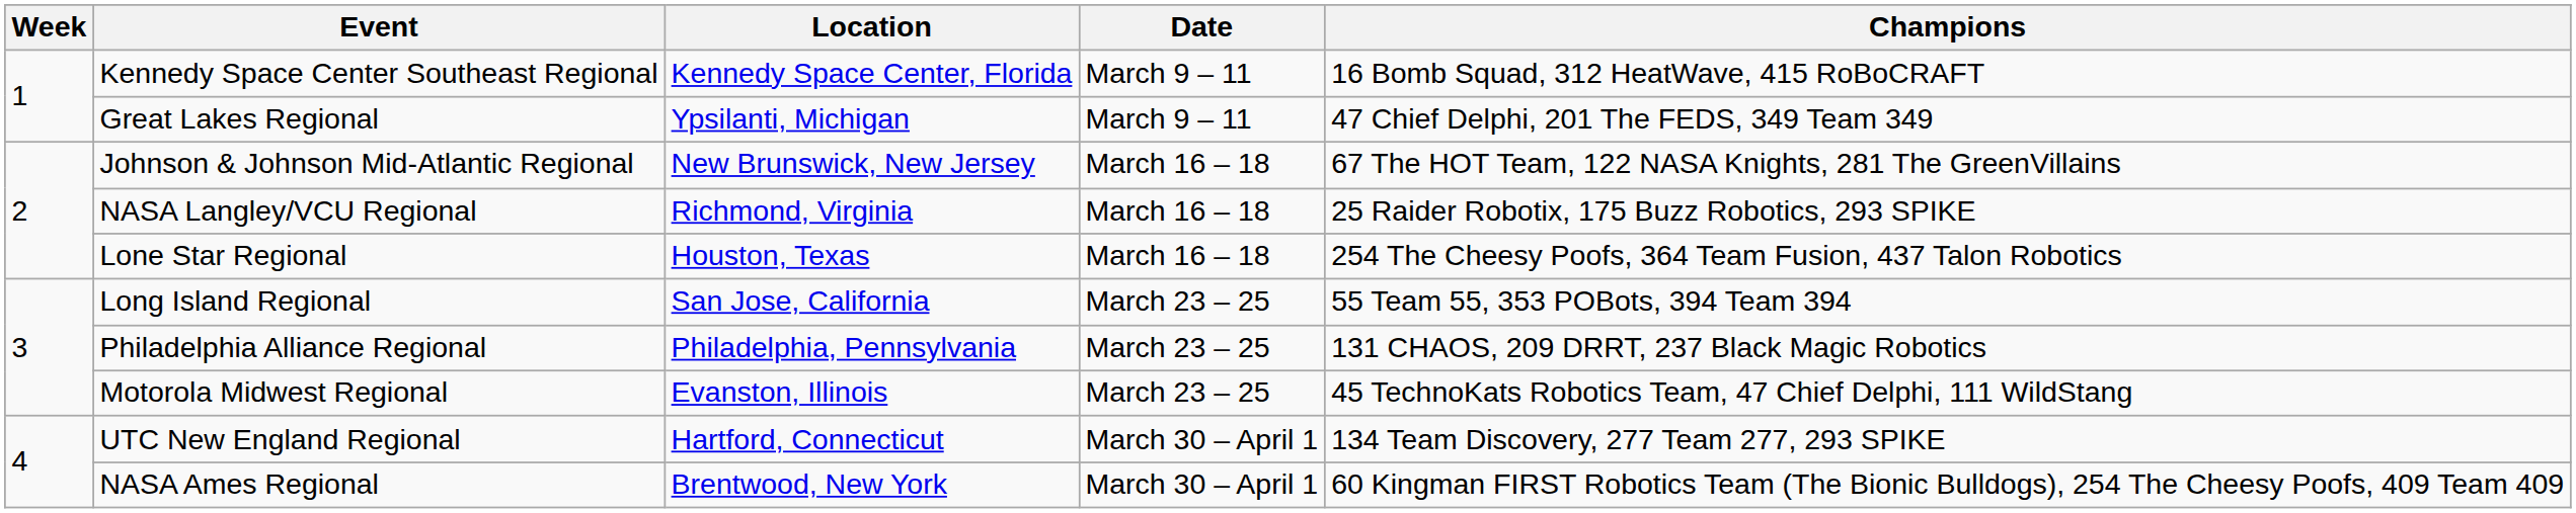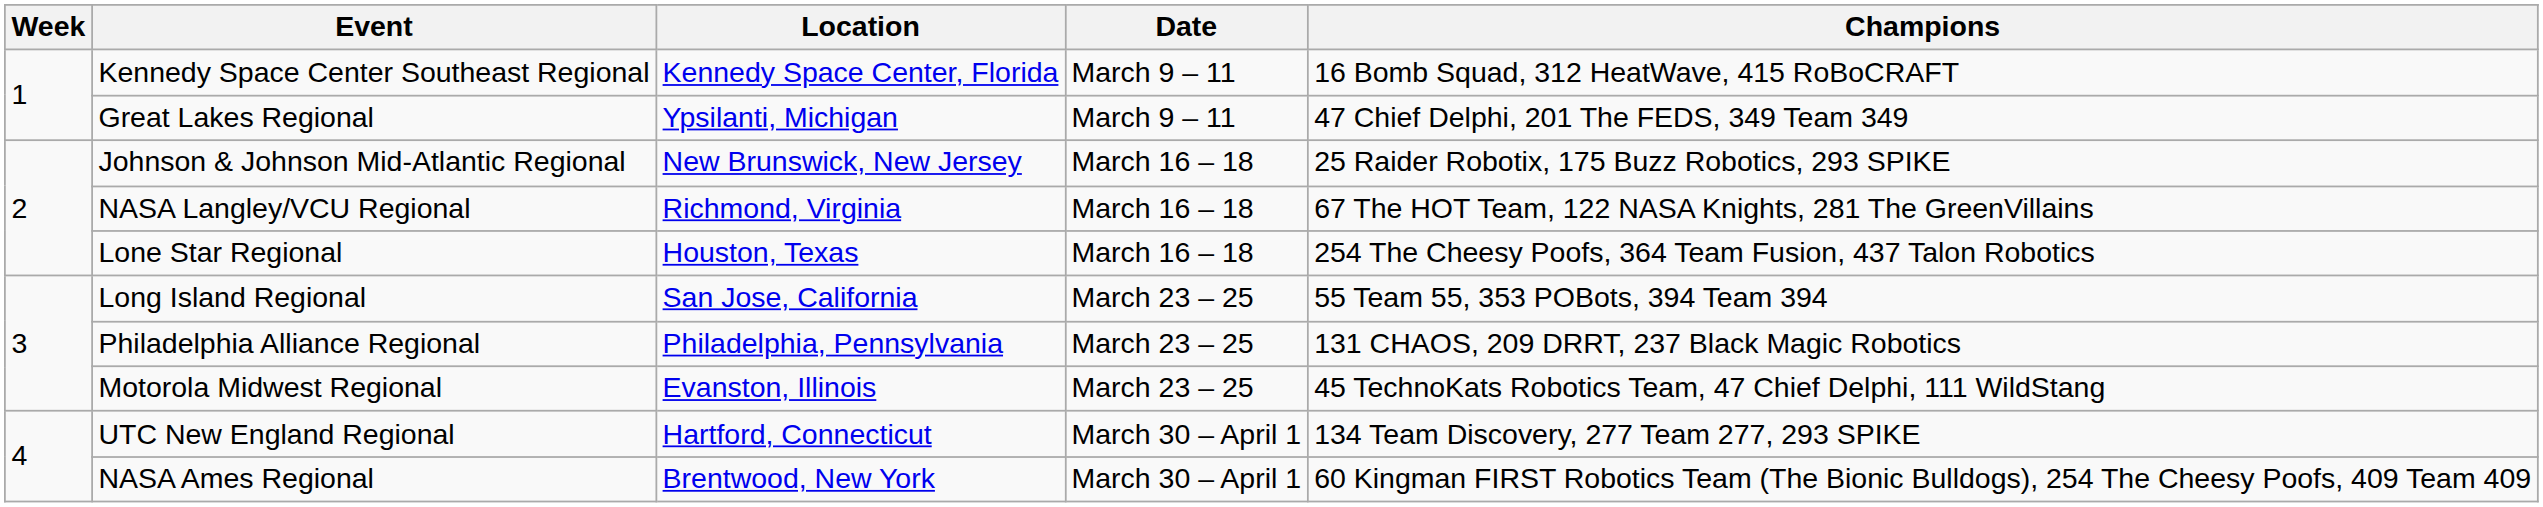Johnson & Johnson Mid-Atlantic Regional | Champions: 67 The HOT Team, 122 NASA Knights, 281 The GreenVillains -> 25 Raider Robotix, 175 Buzz Robotics, 293 SPIKE
NASA Langley/VCU Regional | Champions: 25 Raider Robotix, 175 Buzz Robotics, 293 SPIKE -> 67 The HOT Team, 122 NASA Knights, 281 The GreenVillains
